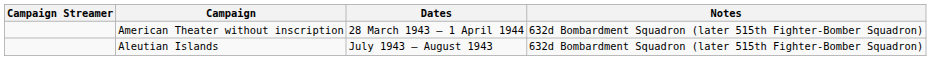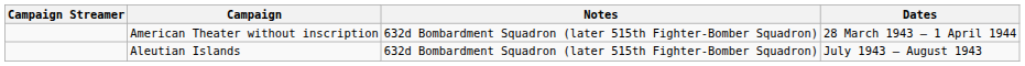columns swapped: Dates <-> Notes
